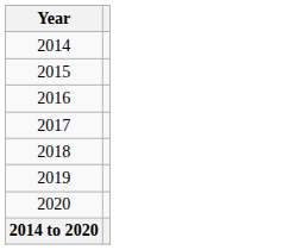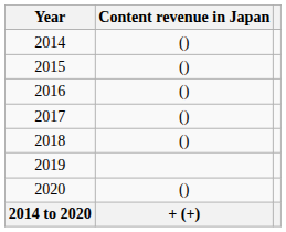+ column: Content revenue in Japan | () | () | () | () | () | () | + (+)
